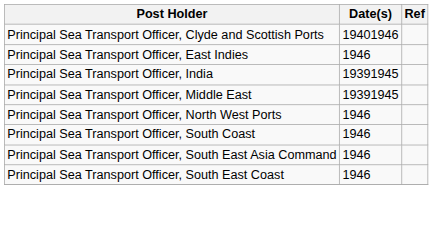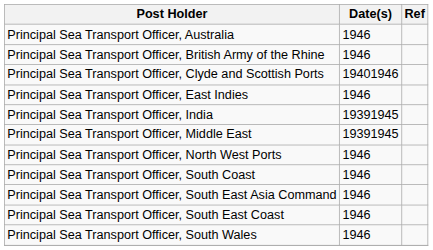+ row: Principal Sea Transport Officer, Australia | 1946
+ row: Principal Sea Transport Officer, British Army of the Rhine | 1946
+ row: Principal Sea Transport Officer, South Wales | 1946
